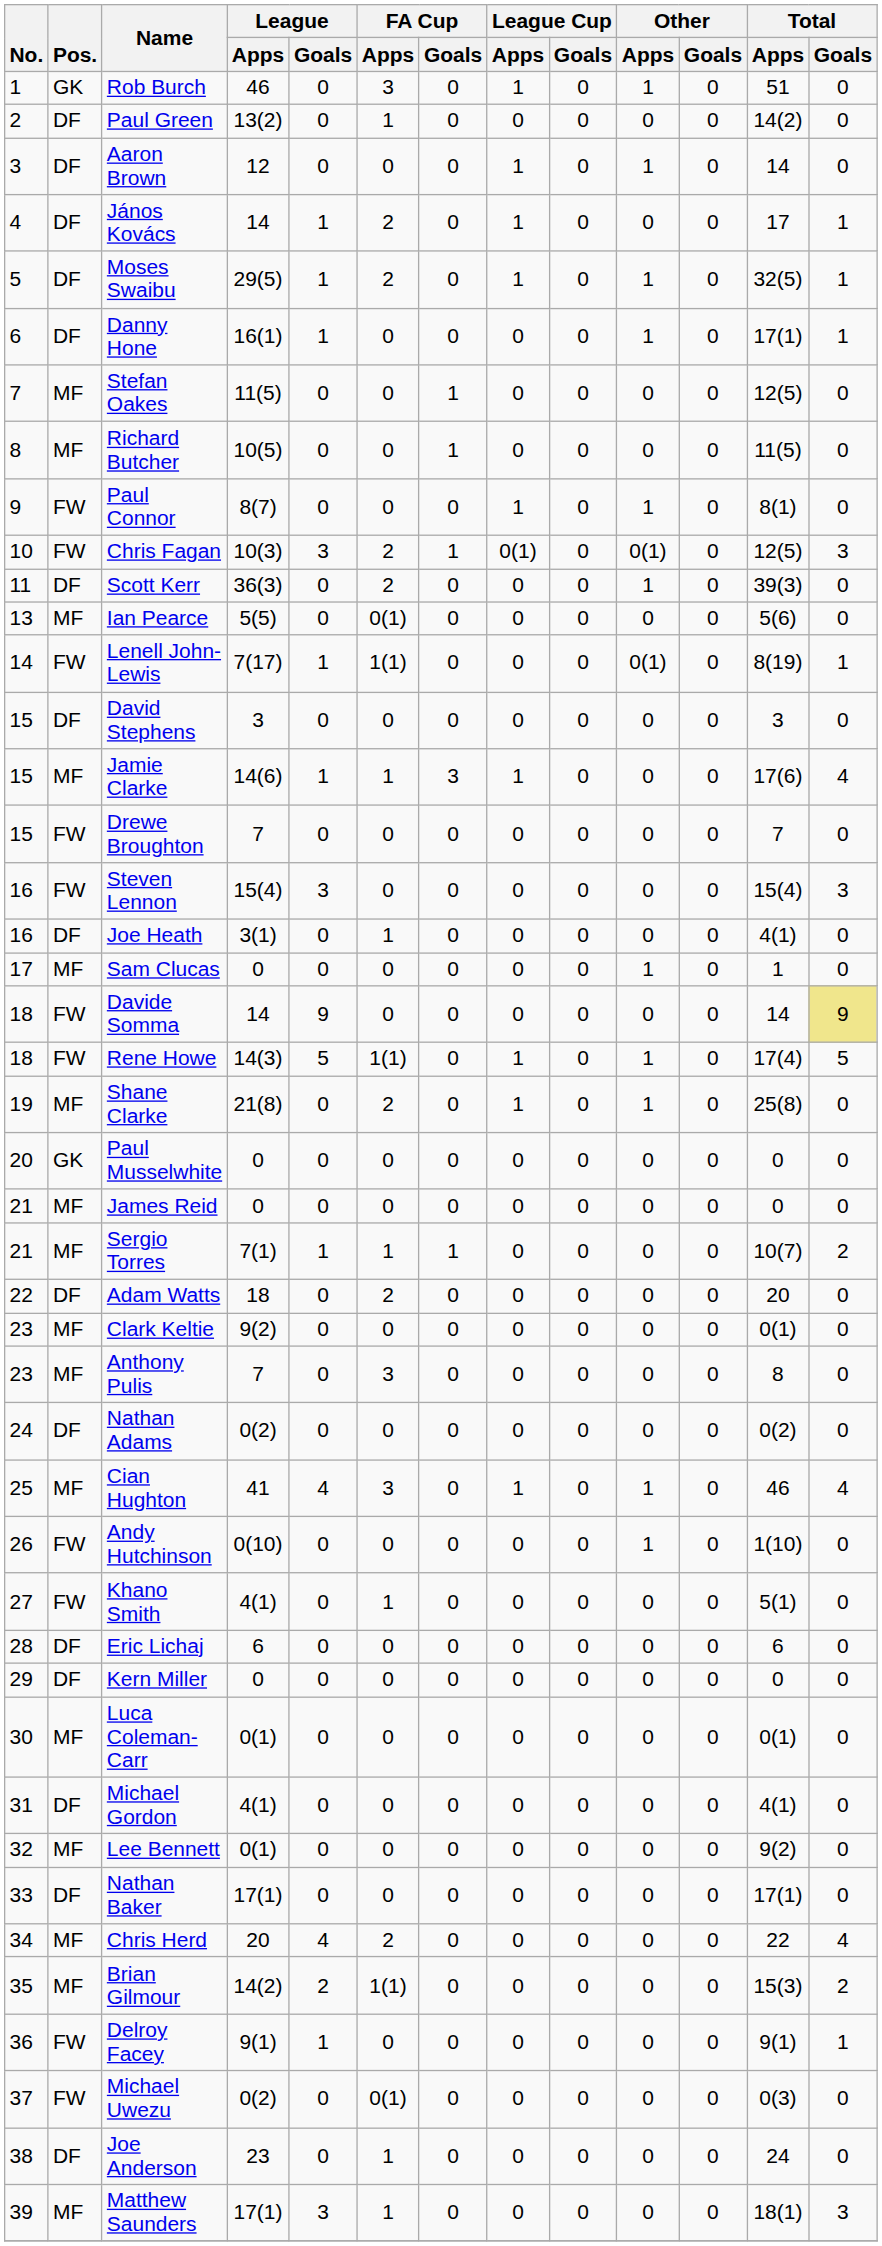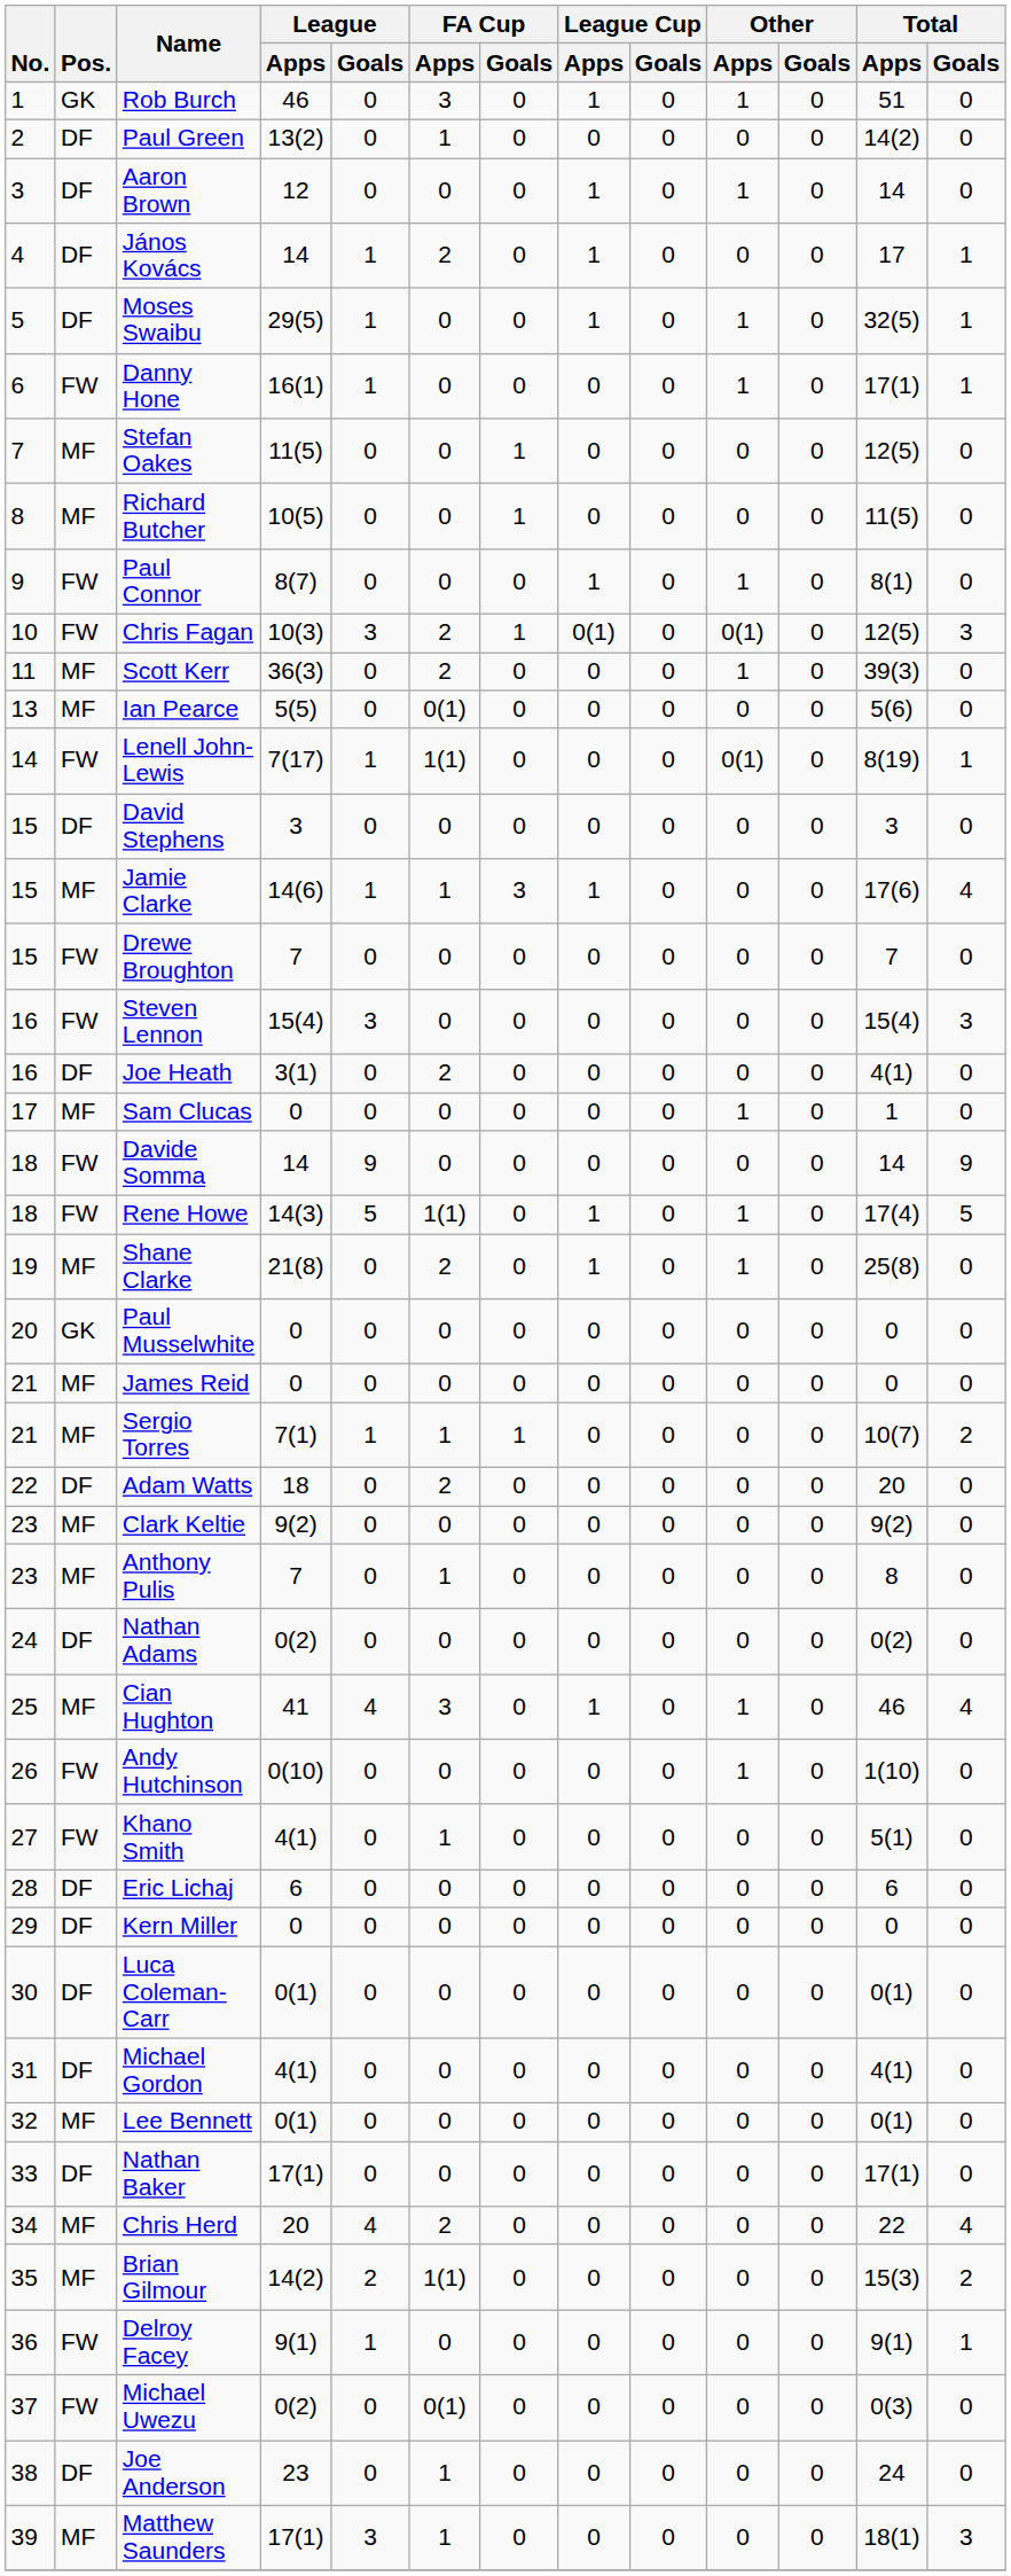Moses Swaibu | FA Cup / Apps: 2 -> 0
Danny Hone | Pos.: DF -> FW
Scott Kerr | Pos.: DF -> MF
Joe Heath | FA Cup / Apps: 1 -> 2
Davide Somma | Total / Goals: khaki background -> no background
Clark Keltie | Total / Apps: 0(1) -> 9(2)
Anthony Pulis | FA Cup / Apps: 3 -> 1
Luca Coleman-Carr | Pos.: MF -> DF
Lee Bennett | Total / Apps: 9(2) -> 0(1)
